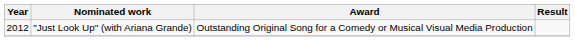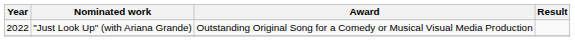"Just Look Up" (with Ariana Grande) | Year: 2012 -> 2022
